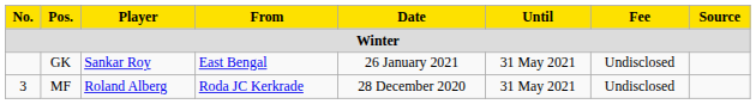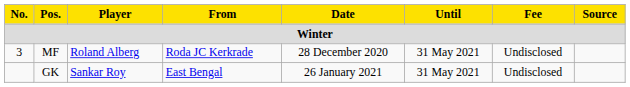rows swapped: MF <-> GK
